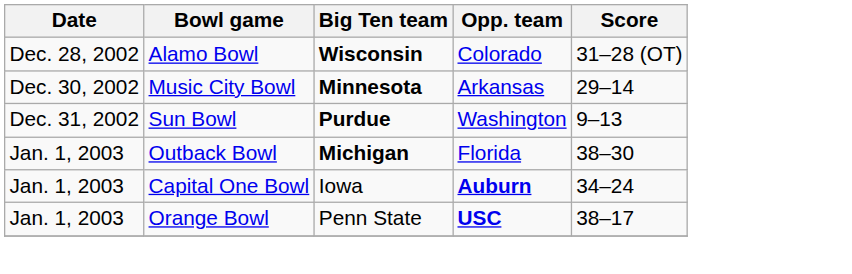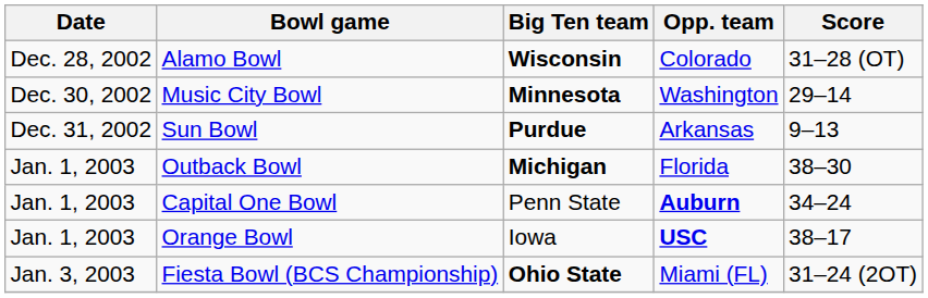Music City Bowl | Opp. team: Arkansas -> Washington
Sun Bowl | Opp. team: Washington -> Arkansas
Capital One Bowl | Big Ten team: Iowa -> Penn State
Orange Bowl | Big Ten team: Penn State -> Iowa
+ row: Jan. 3, 2003 | Fiesta Bowl (BCS Championship) | Ohio State | Miami (FL) | 31–24 (2OT)
